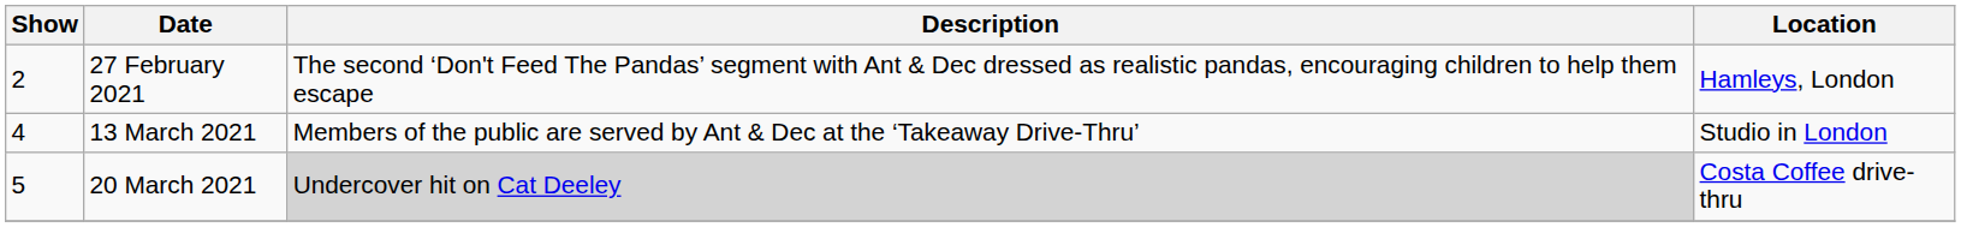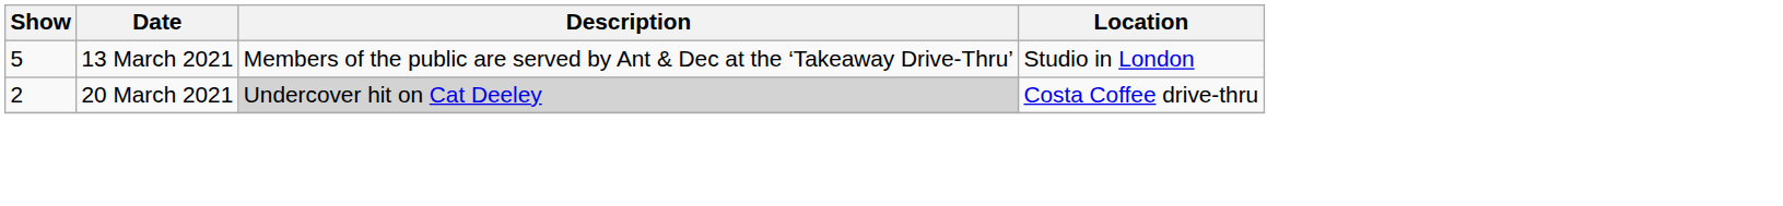- row: 2 | 27 February 2021 | The second ‘Don't Feed The Pandas’ segment with Ant & Dec dressed as realistic pandas, encouraging children to help them escape | Hamleys, London
13 March 2021 | Show: 4 -> 5
20 March 2021 | Show: 5 -> 2
